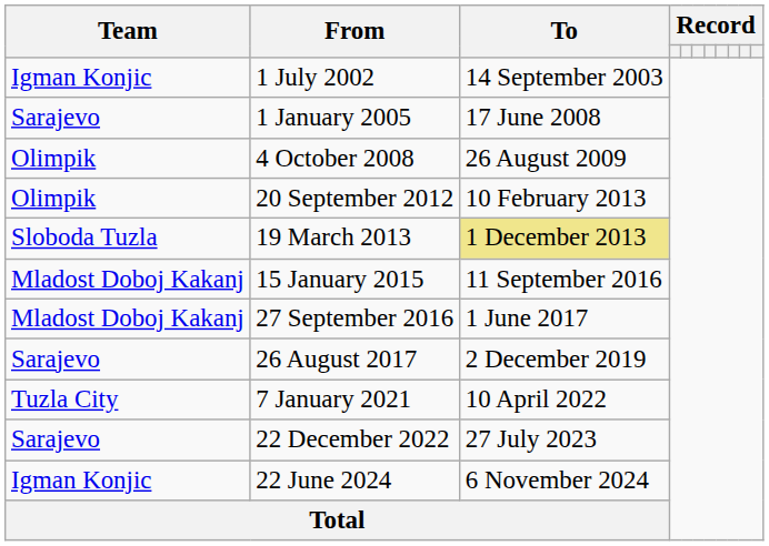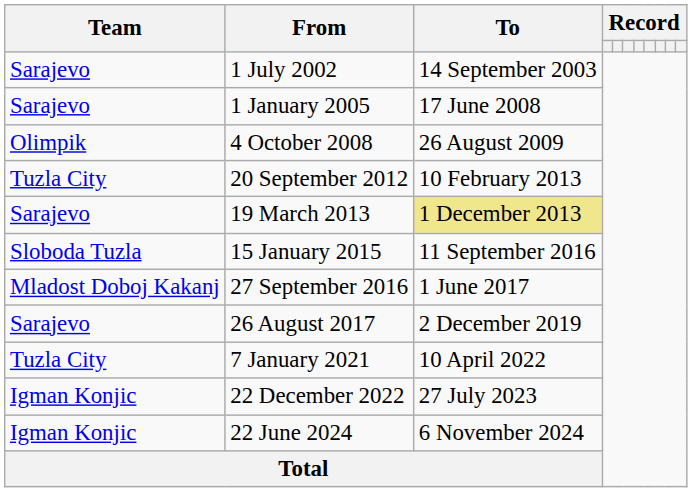1 July 2002 | Team: Igman Konjic -> Sarajevo
20 September 2012 | Team: Olimpik -> Tuzla City
19 March 2013 | Team: Sloboda Tuzla -> Sarajevo
15 January 2015 | Team: Mladost Doboj Kakanj -> Sloboda Tuzla
22 December 2022 | Team: Sarajevo -> Igman Konjic
